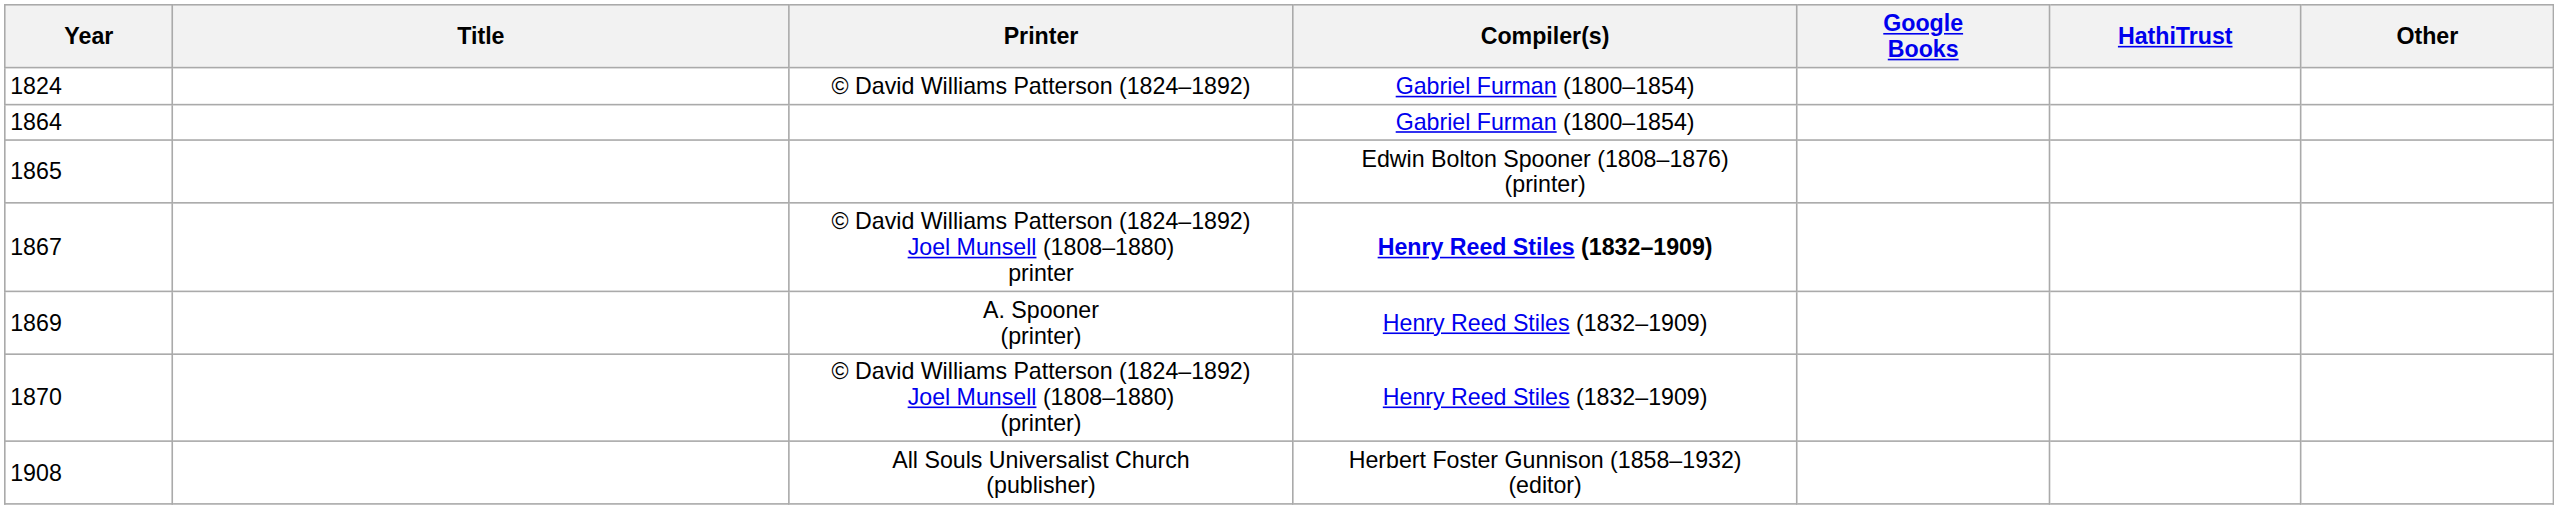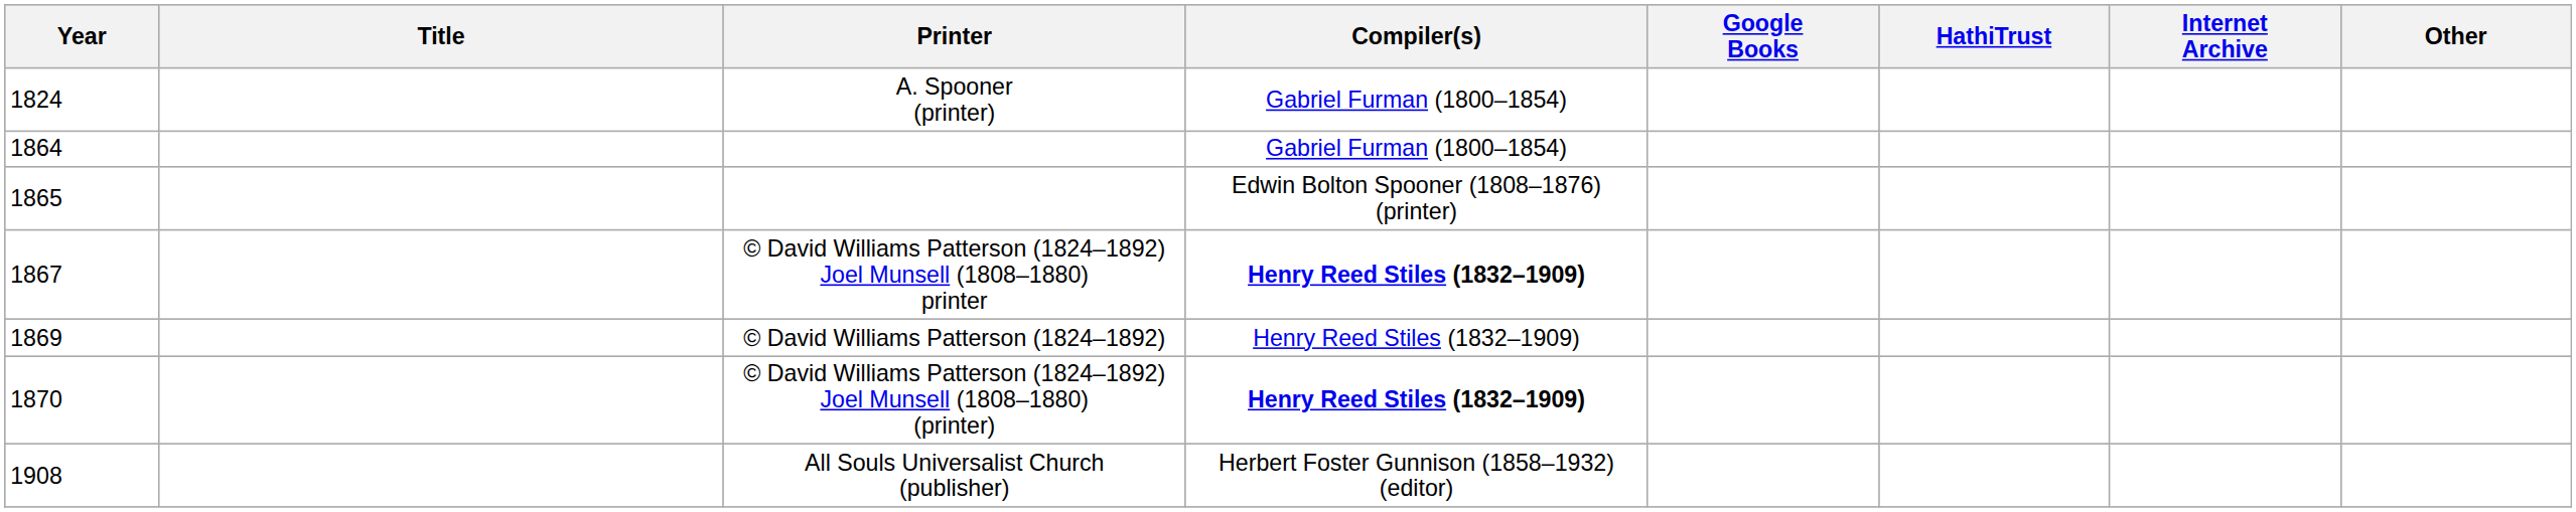+ column: Internet Archive
1824 | Printer: © David Williams Patterson (1824–1892) -> A. Spooner (printer)
1869 | Printer: A. Spooner (printer) -> © David Williams Patterson (1824–1892)
1870 | Compiler(s): normal -> bold
